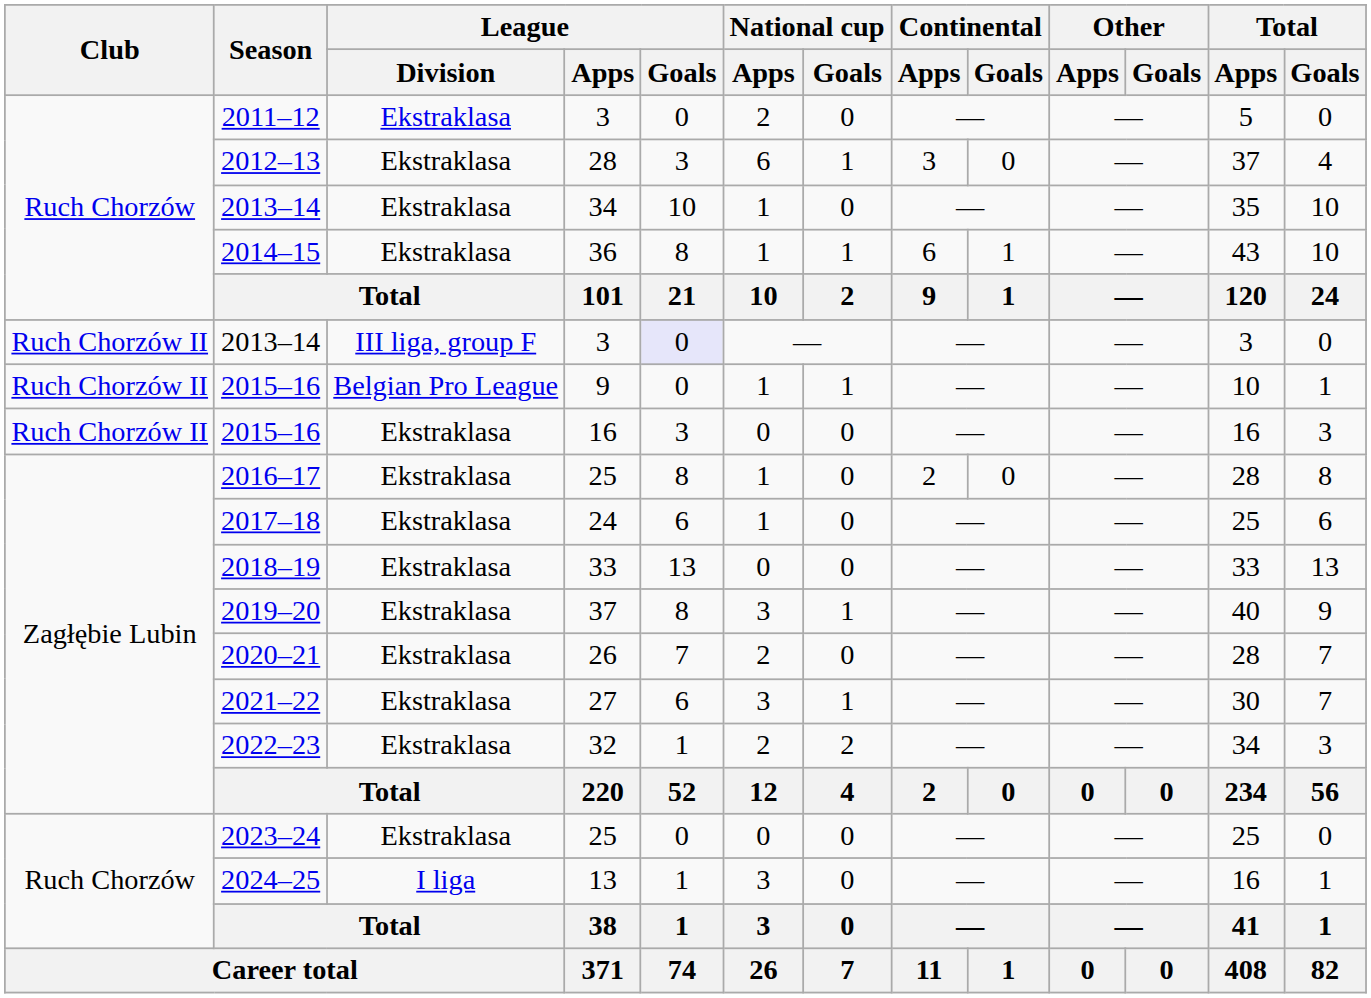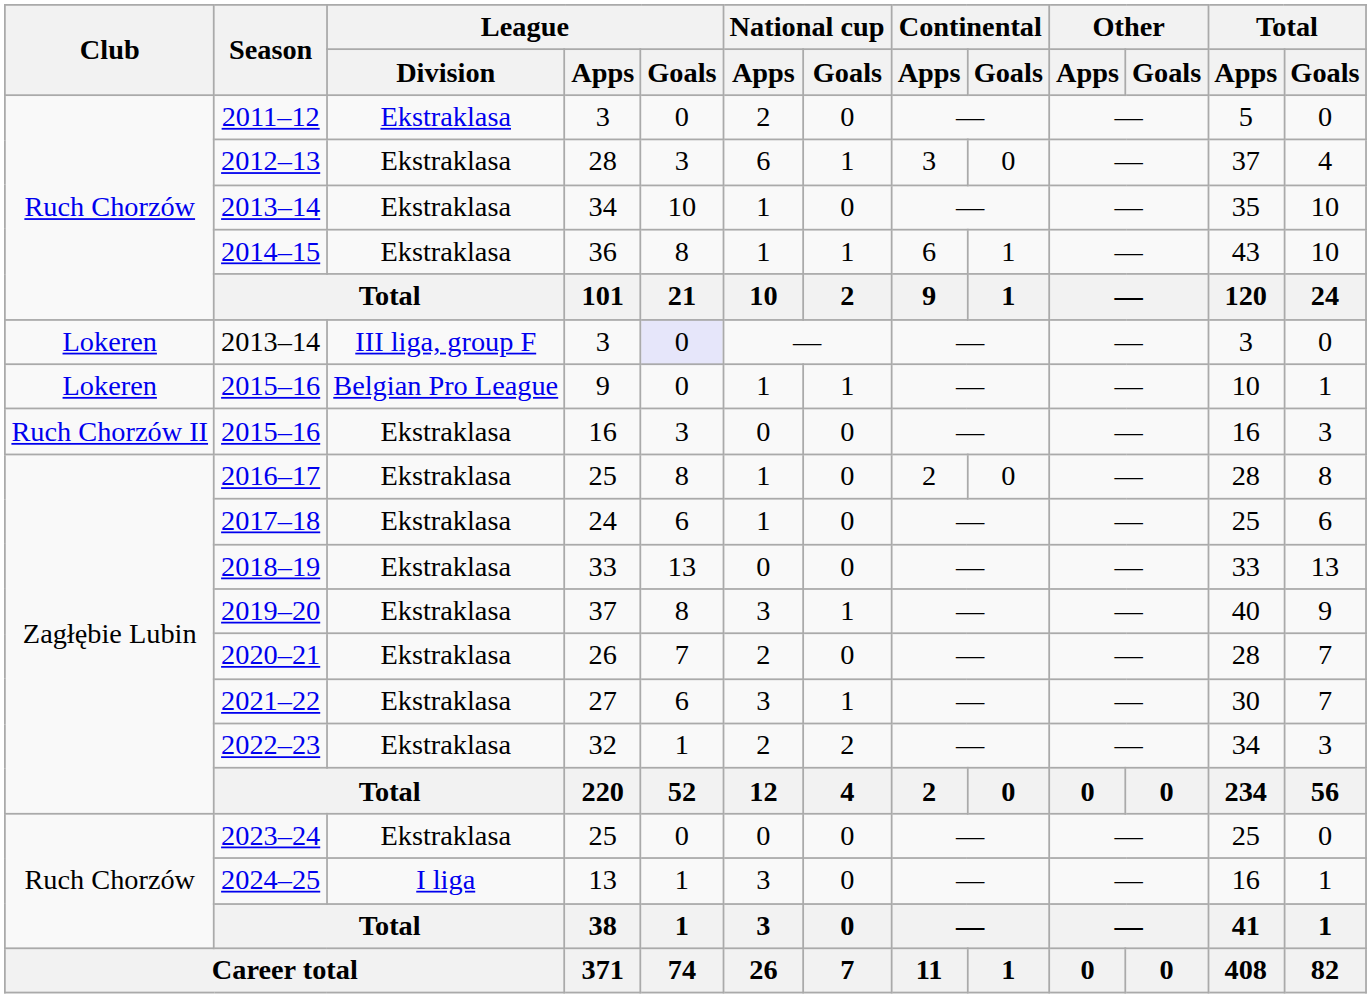2013–14 / 3 | Club: Ruch Chorzów II -> Lokeren
2015–16 / 9 | Club: Ruch Chorzów II -> Lokeren
